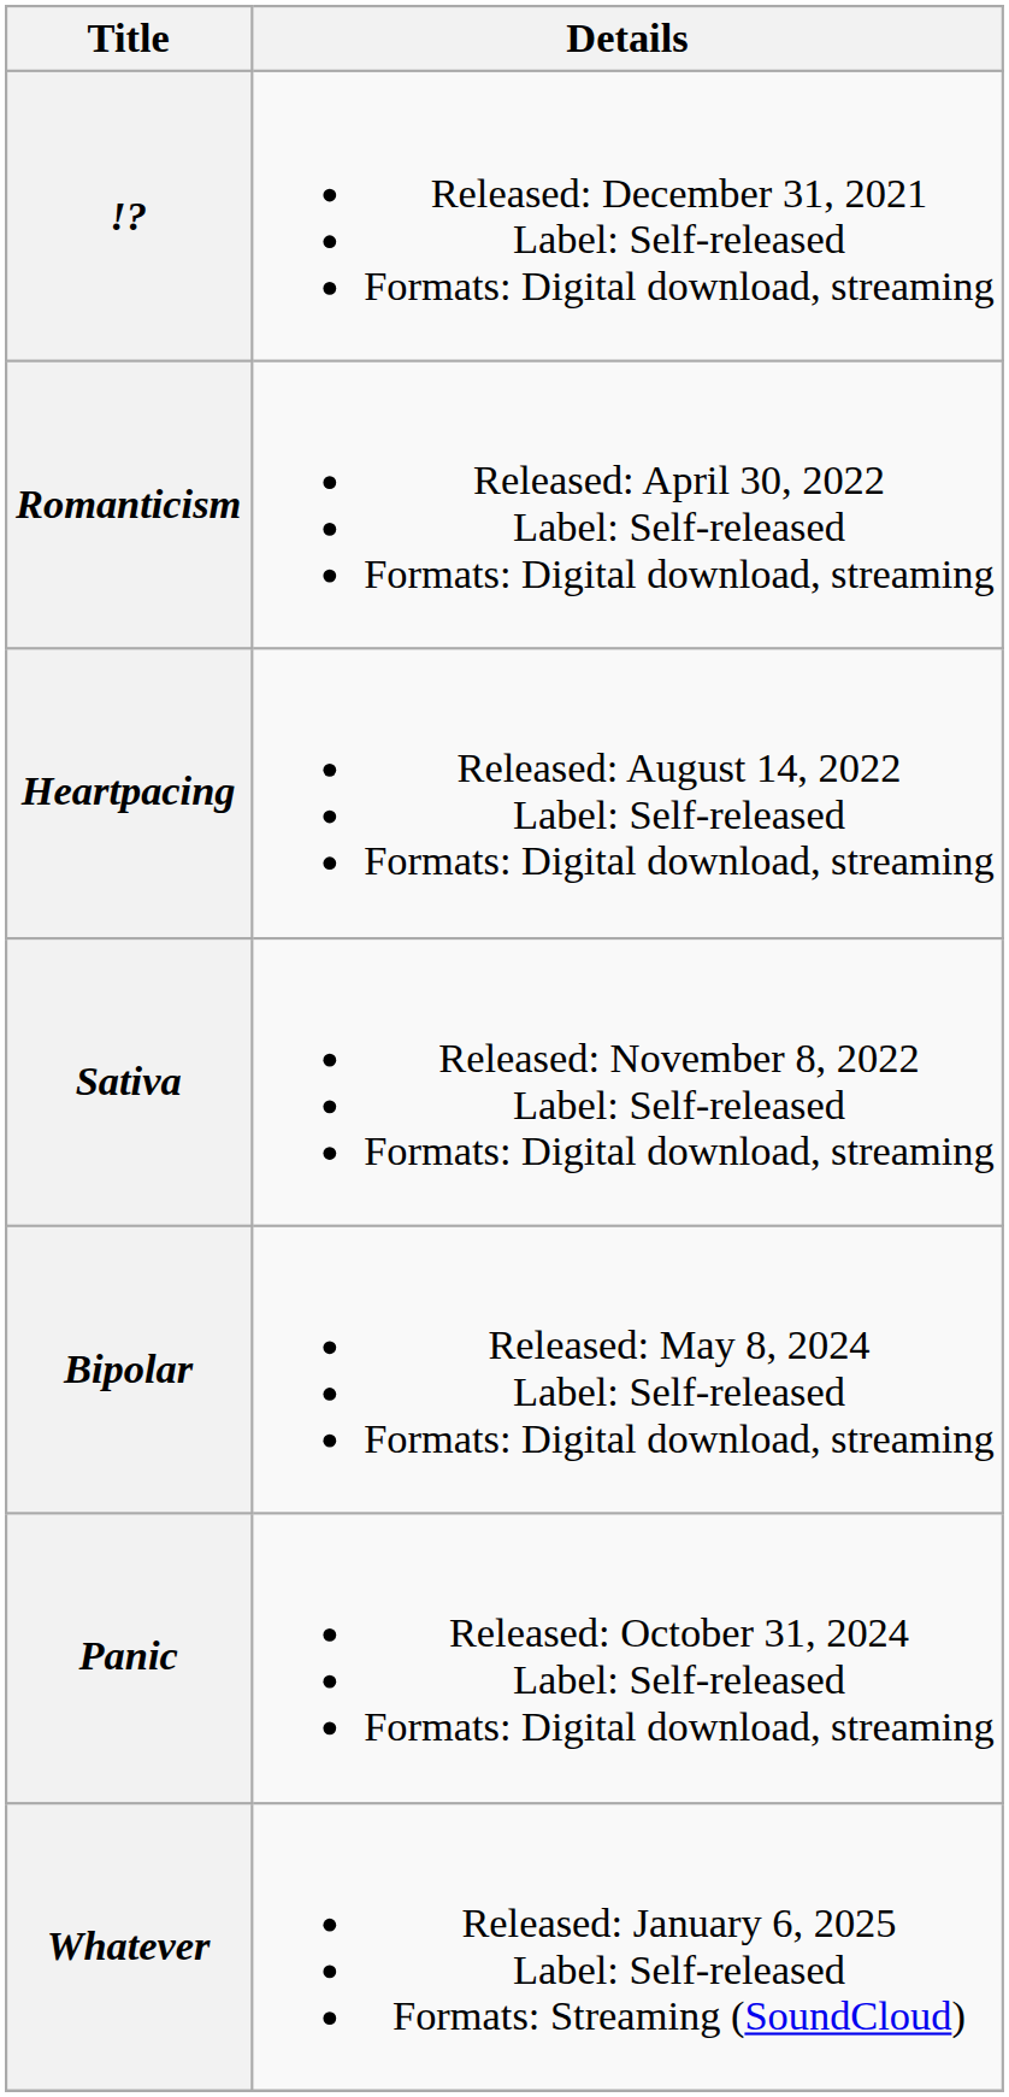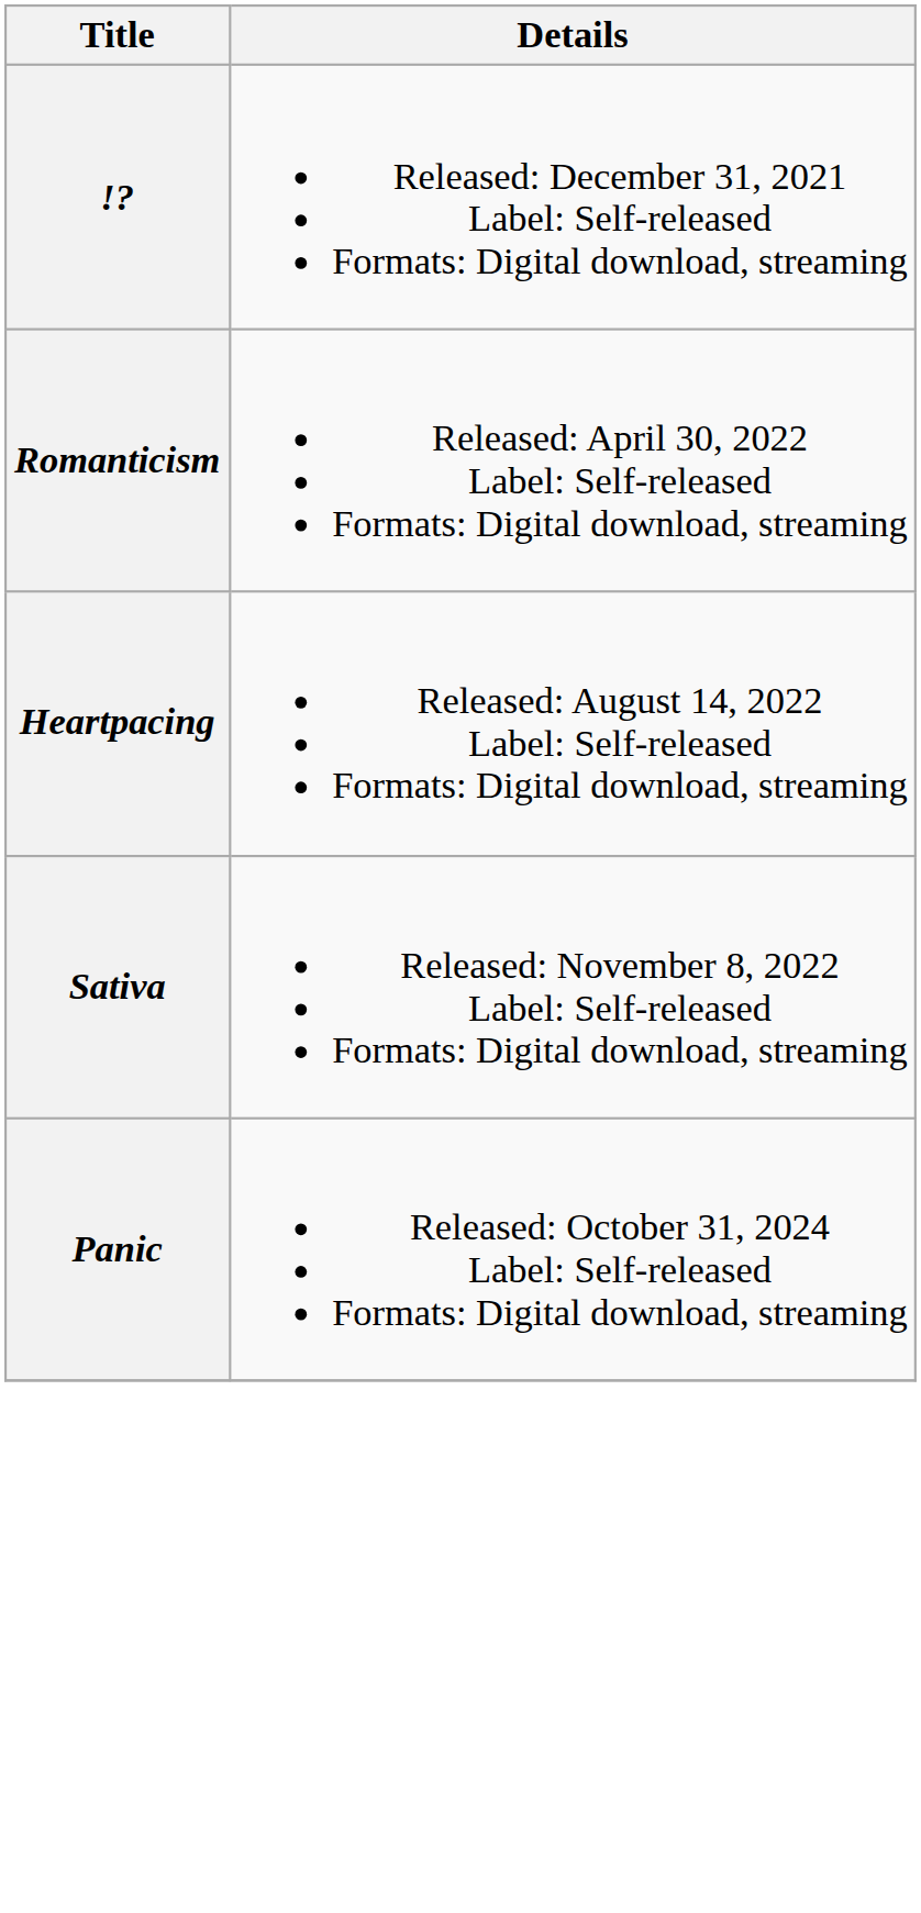- row: Bipolar | Released: May 8, 2024 Label: Self-released Formats: Digital download, streaming
- row: Whatever | Released: January 6, 2025 Label: Self-released Formats: Streaming (SoundCloud)
